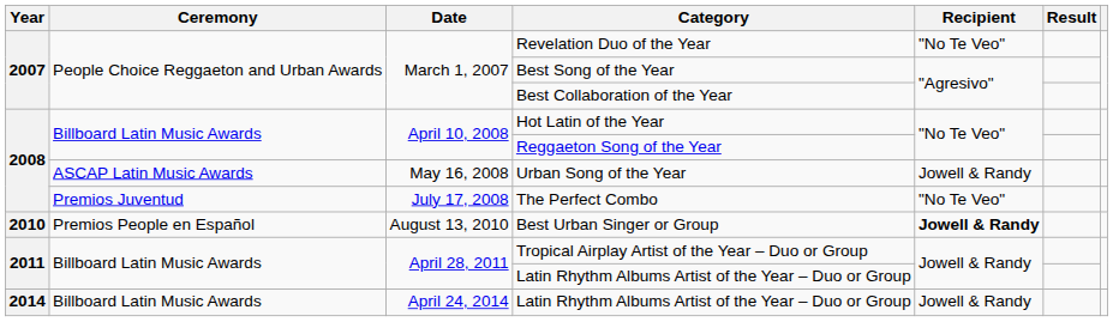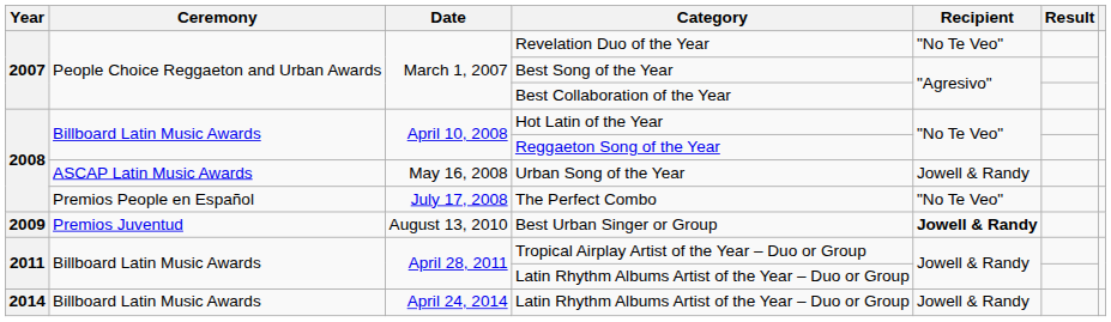The Perfect Combo | Ceremony: Premios Juventud -> Premios People en Español
Best Urban Singer or Group | Year: 2010 -> 2009
Best Urban Singer or Group | Ceremony: Premios People en Español -> Premios Juventud
